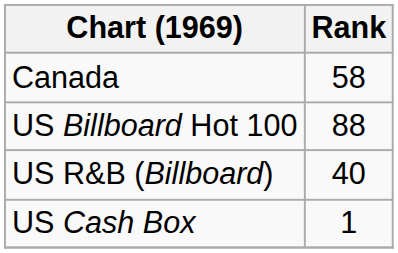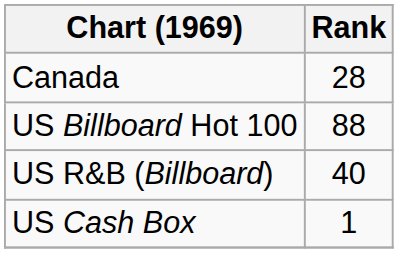Canada | Rank: 58 -> 28
